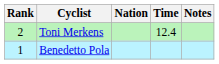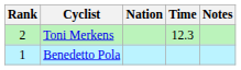Toni Merkens | Time: 12.4 -> 12.3
